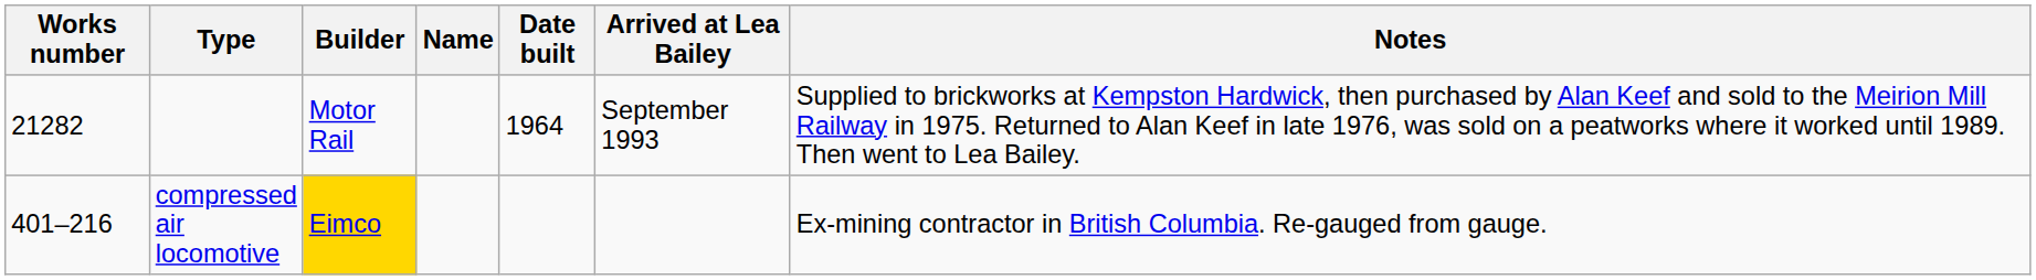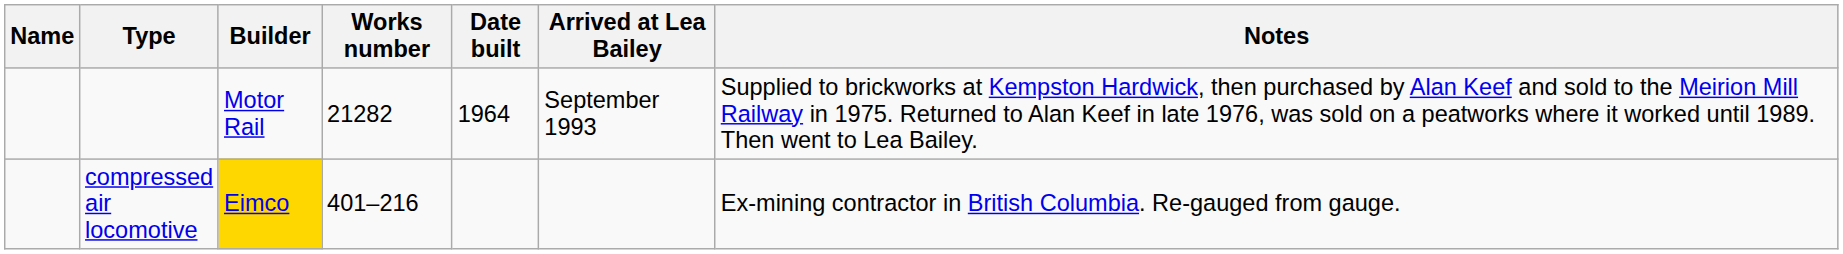columns swapped: Name <-> Works number
